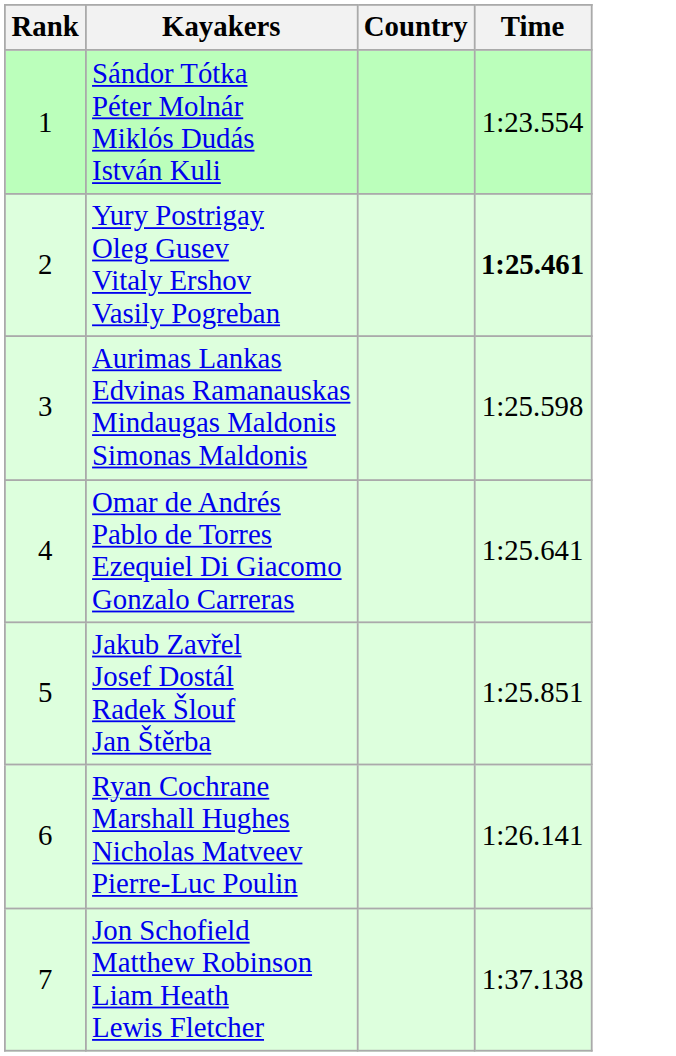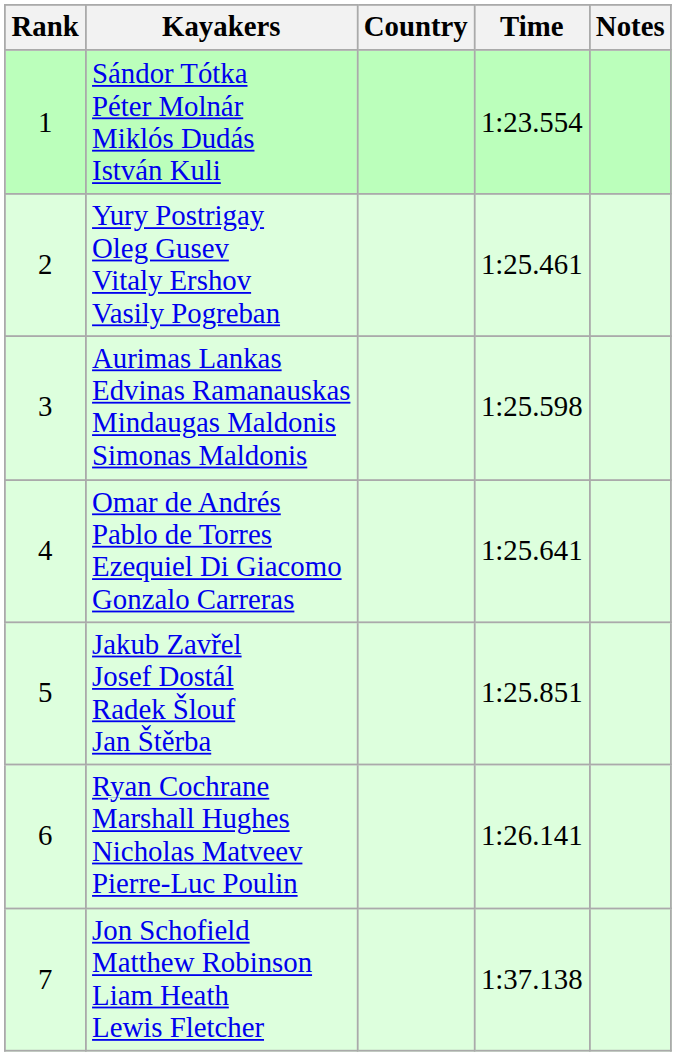+ column: Notes
Yury Postrigay Oleg Gusev Vitaly Ershov Vasily Pogreban | Time: bold -> normal
